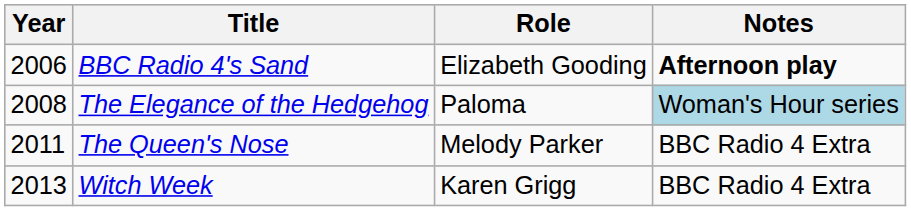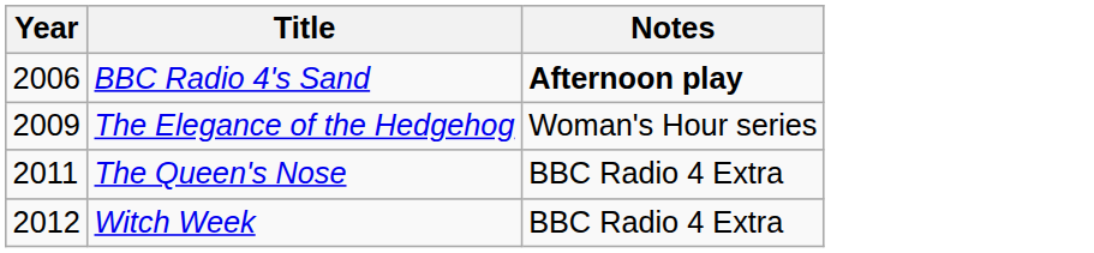- column: Role | Elizabeth Gooding | Paloma | Melody Parker | Karen Grigg
The Elegance of the Hedgehog | Year: 2008 -> 2009
The Elegance of the Hedgehog | Notes: lightblue background -> no background
Witch Week | Year: 2013 -> 2012
